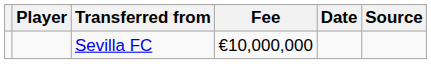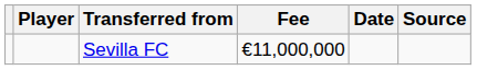Sevilla FC | Fee: €10,000,000 -> €11,000,000
